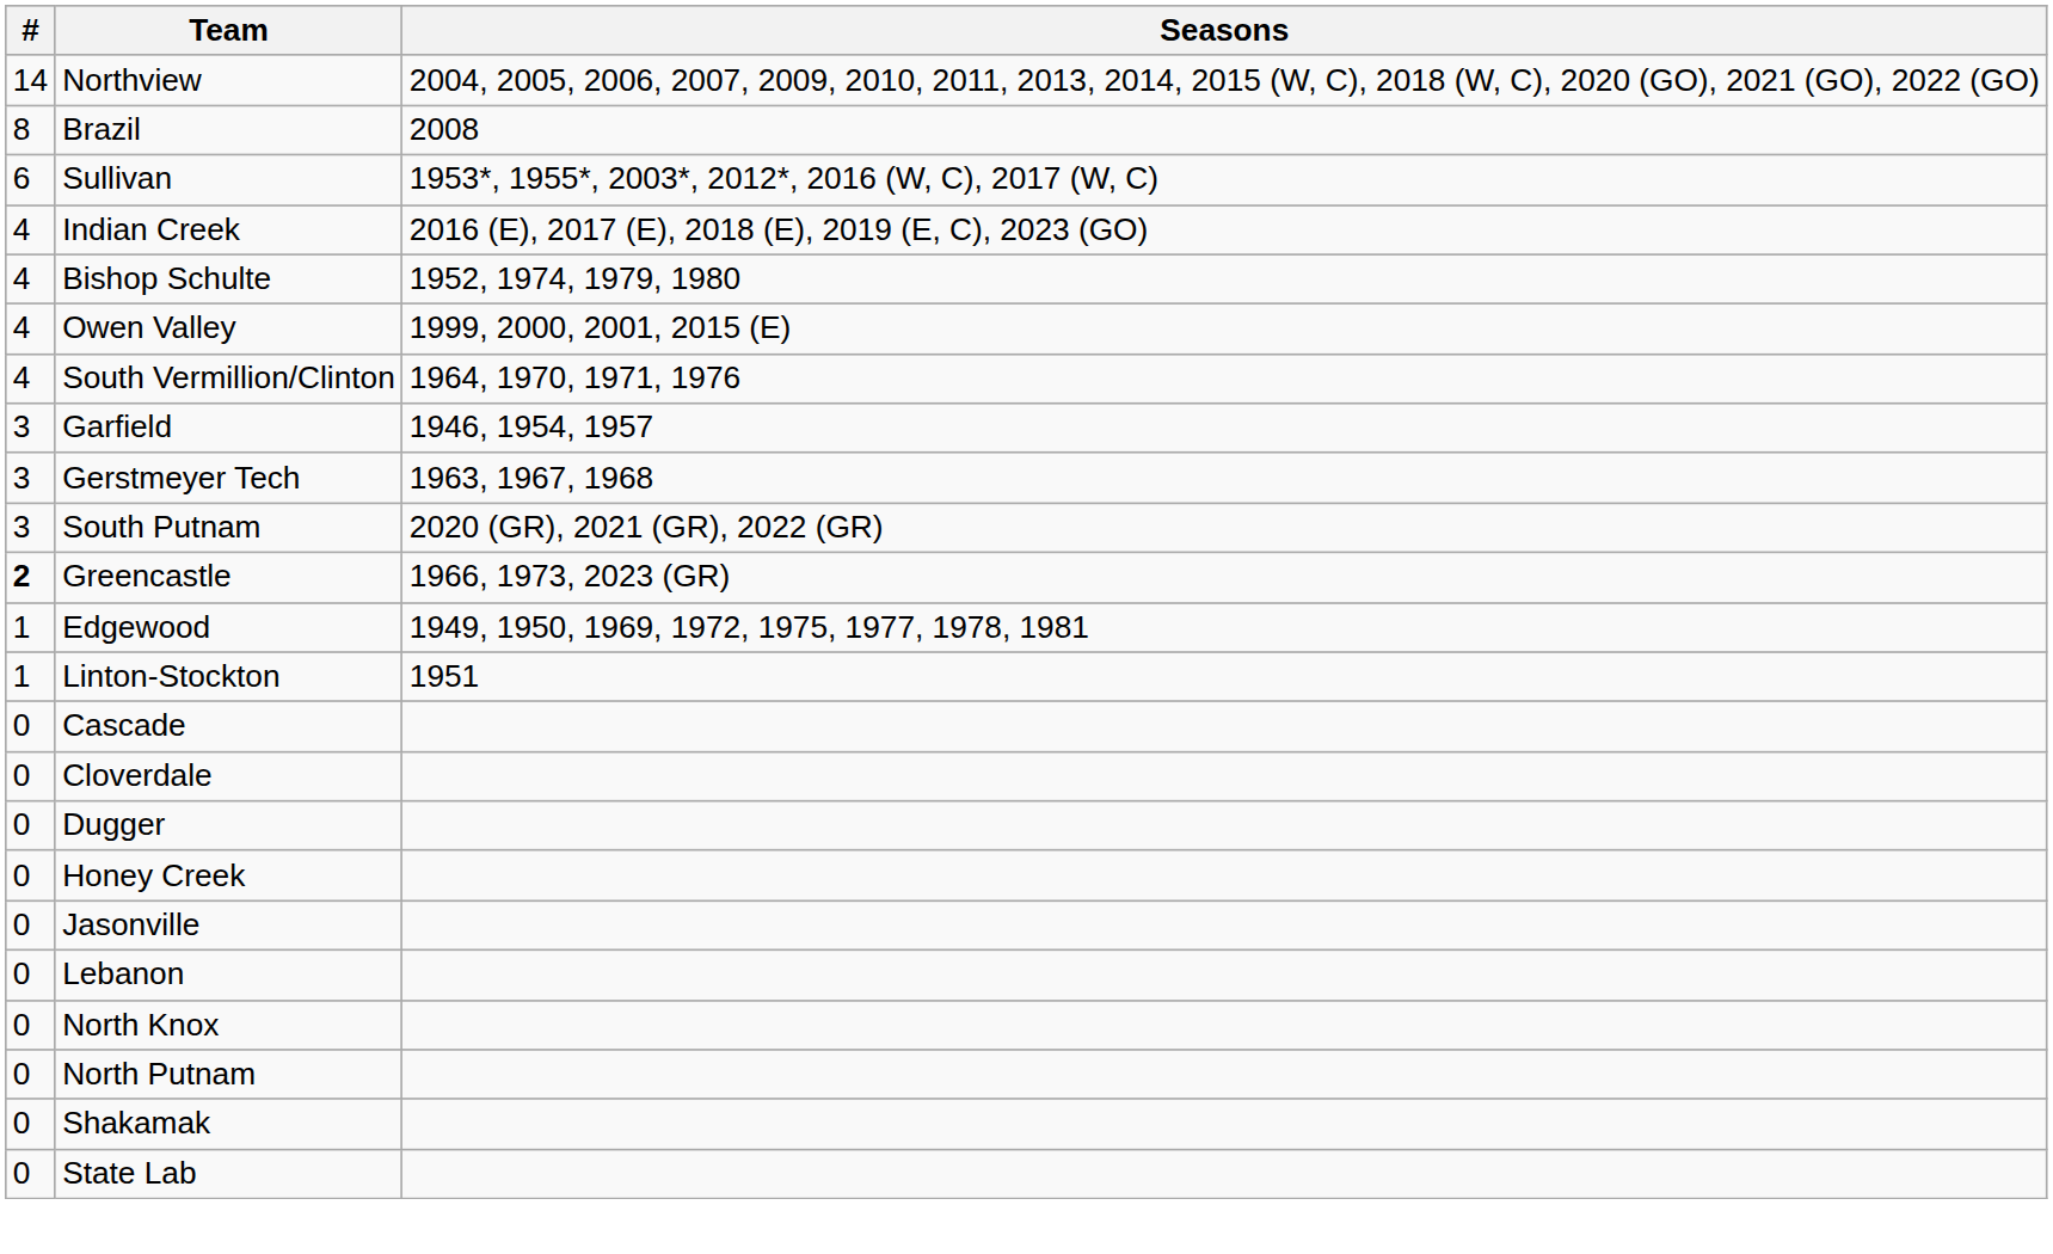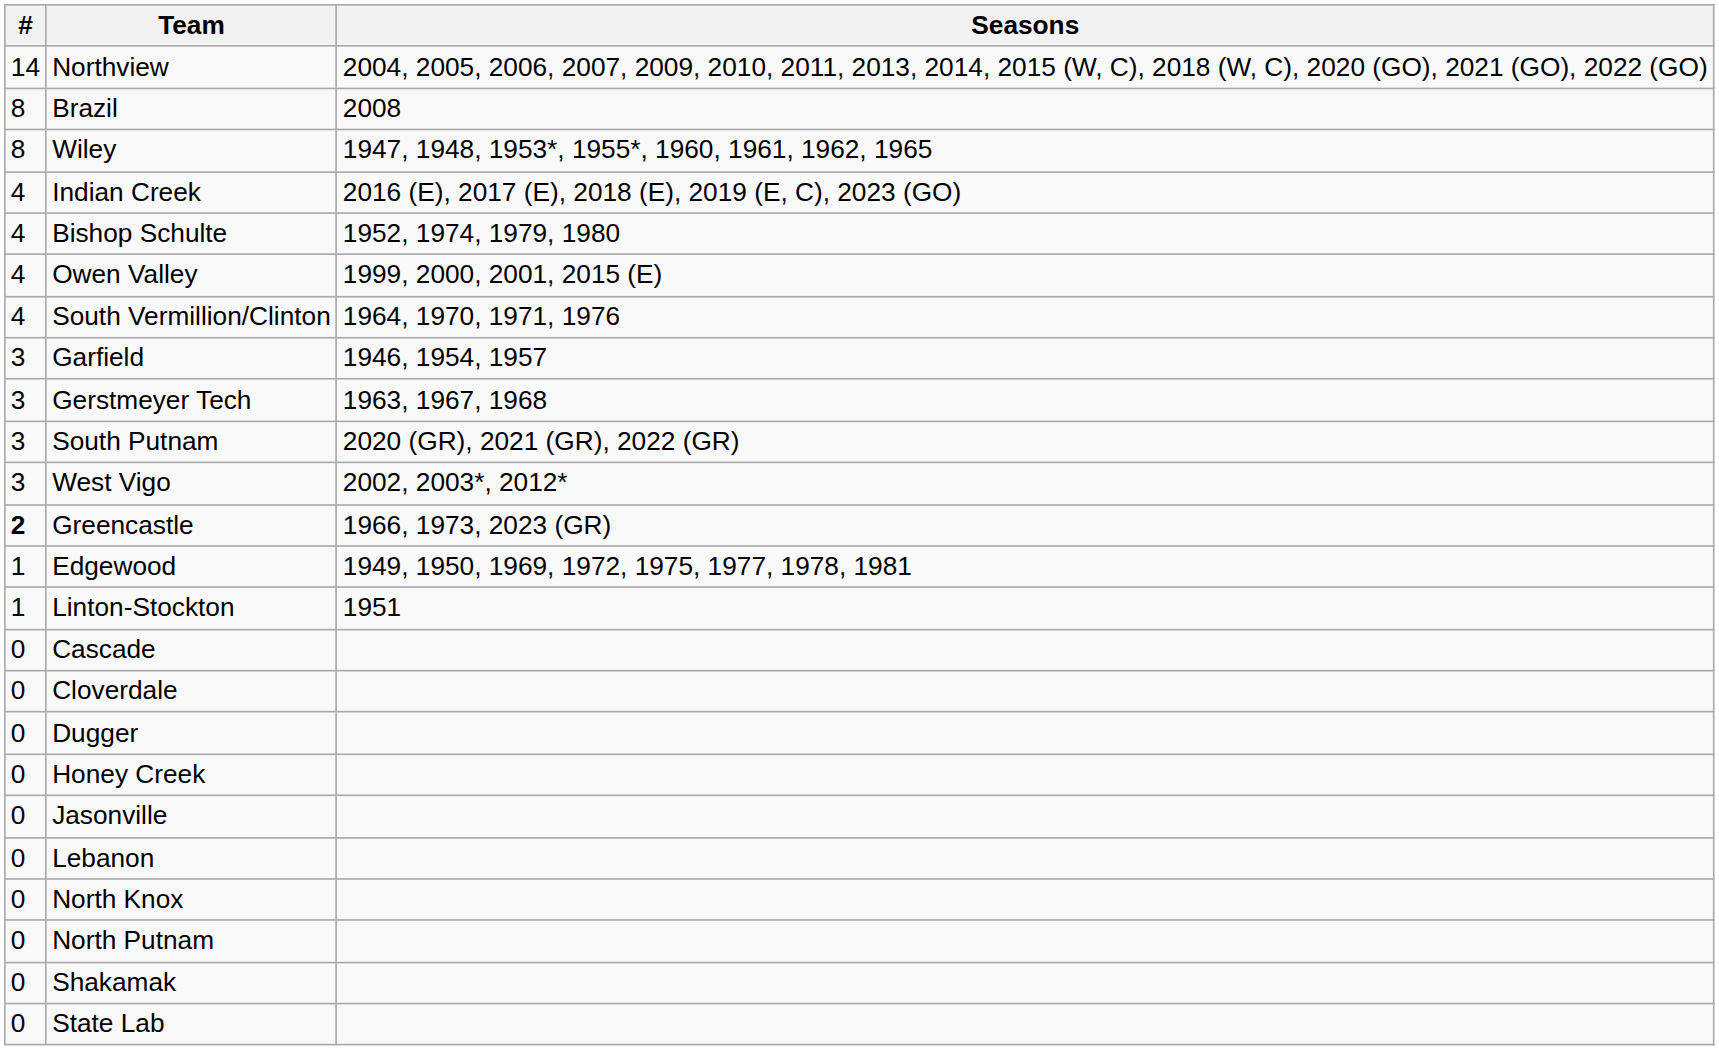+ row: 8 | Wiley | 1947, 1948, 1953*, 1955*, 1960, 1961, 1962, 1965
- row: 6 | Sullivan | 1953*, 1955*, 2003*, 2012*, 2016 (W, C), 2017 (W, C)
+ row: 3 | West Vigo | 2002, 2003*, 2012*
